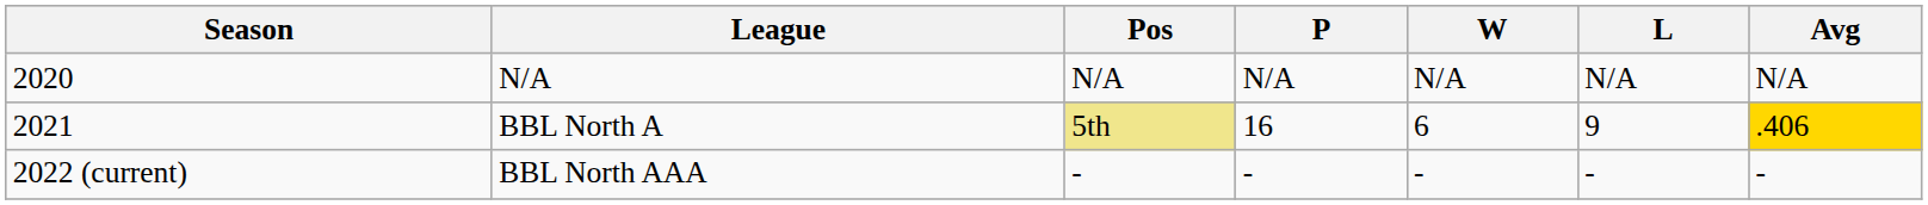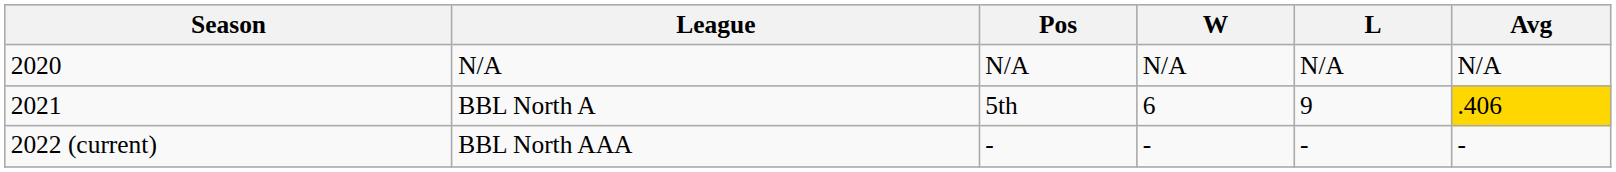- column: P | N/A | 16 | -
BBL North A | Pos: khaki background -> no background
